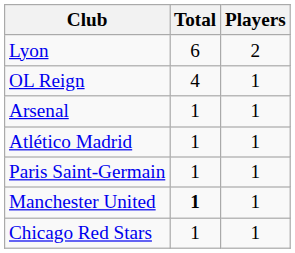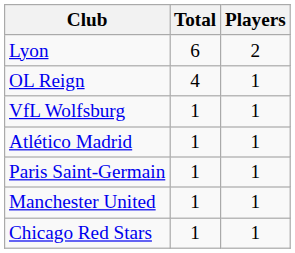+ row: VfL Wolfsburg | 1 | 1
- row: Arsenal | 1 | 1
Manchester United | Total: bold -> normal
